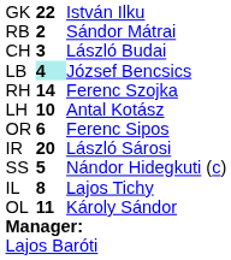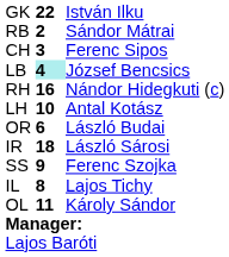CH | column 3: László Budai -> Ferenc Sipos
RH | column 2: 14 -> 16
RH | column 3: Ferenc Szojka -> Nándor Hidegkuti (c)
OR | column 3: Ferenc Sipos -> László Budai
IR | column 2: 20 -> 18
SS | column 2: 5 -> 9
SS | column 3: Nándor Hidegkuti (c) -> Ferenc Szojka
